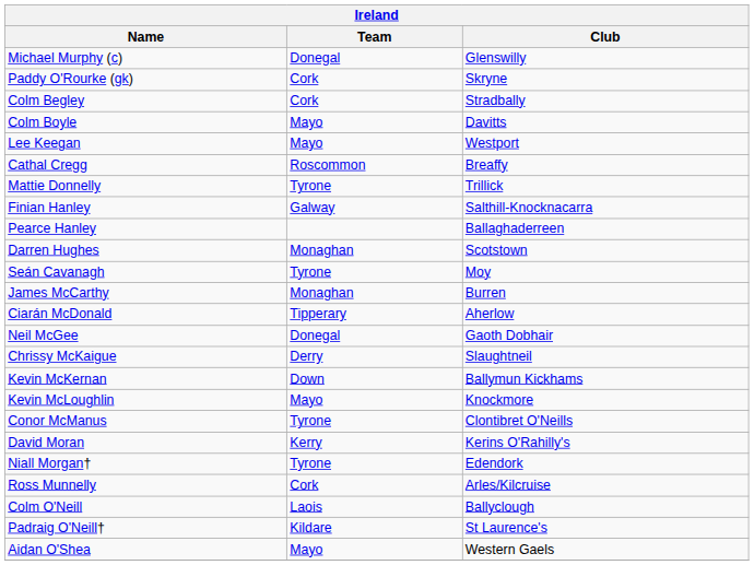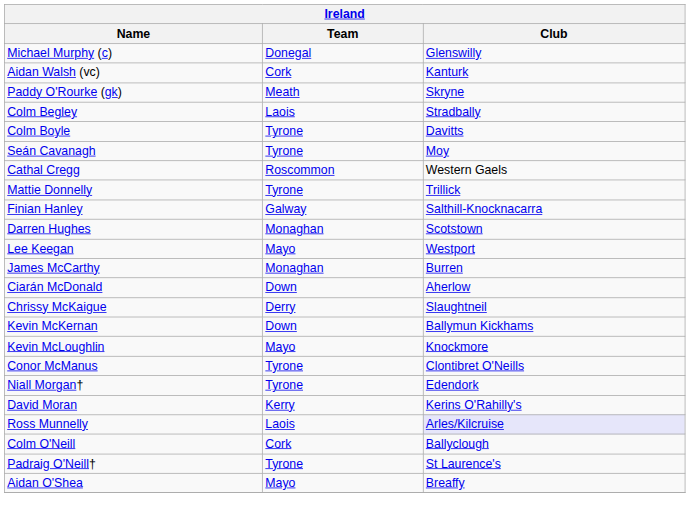+ row: Aidan Walsh (vc) | Cork | Kanturk
Paddy O'Rourke (gk) | Team: Cork -> Meath
Colm Begley | Team: Cork -> Laois
Colm Boyle | Team: Mayo -> Tyrone
rows swapped: Seán Cavanagh <-> Lee Keegan
Cathal Cregg | Club: Breaffy -> Western Gaels
- row: Pearce Hanley | Ballaghaderreen
Ciarán McDonald | Team: Tipperary -> Down
- row: Neil McGee | Donegal | Gaoth Dobhair
rows swapped: David Moran <-> Niall Morgan†
Ross Munnelly | Team: Cork -> Laois
Ross Munnelly | Club: no background -> lavender background
Colm O'Neill | Team: Laois -> Cork
Padraig O'Neill† | Team: Kildare -> Tyrone
Aidan O'Shea | Club: Western Gaels -> Breaffy
